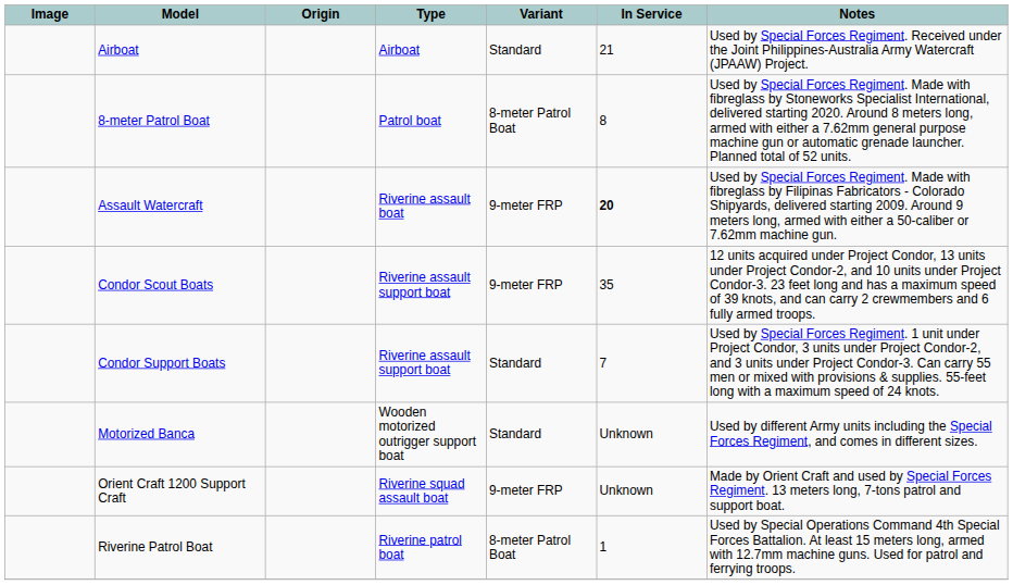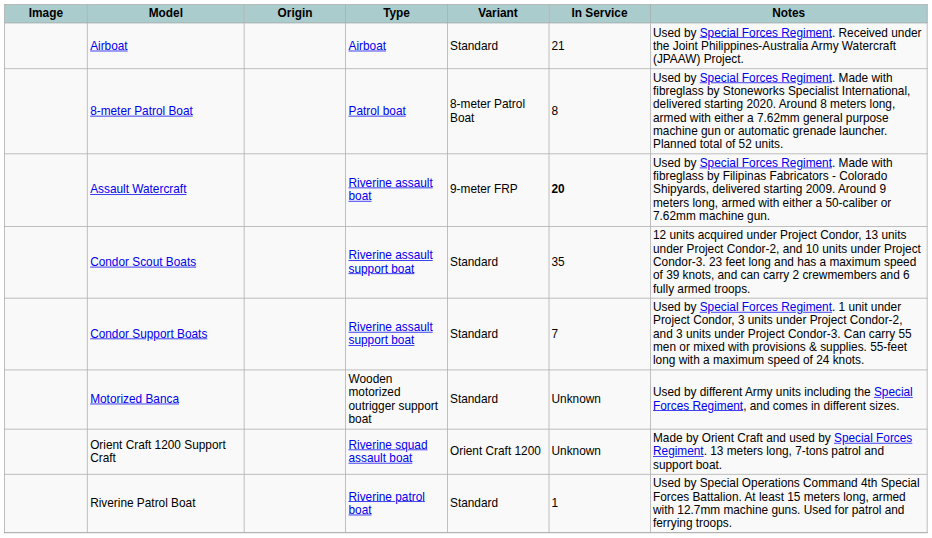Condor Scout Boats | Variant: 9-meter FRP -> Standard
Orient Craft 1200 Support Craft | Variant: 9-meter FRP -> Orient Craft 1200
Riverine Patrol Boat | Variant: 8-meter Patrol Boat -> Standard
